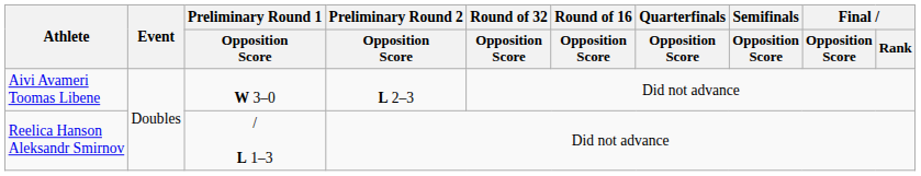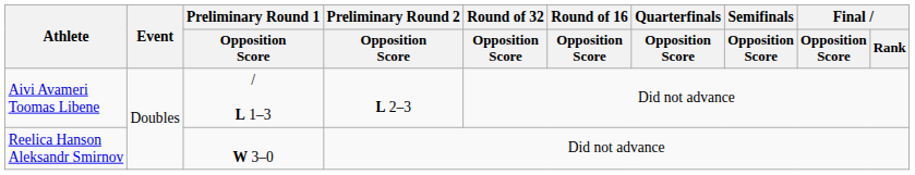Aivi Avameri Toomas Libene | Preliminary Round 1 / Opposition Score: W 3–0 -> / L 1–3
Reelica Hanson Aleksandr Smirnov | Preliminary Round 1 / Opposition Score: / L 1–3 -> W 3–0
